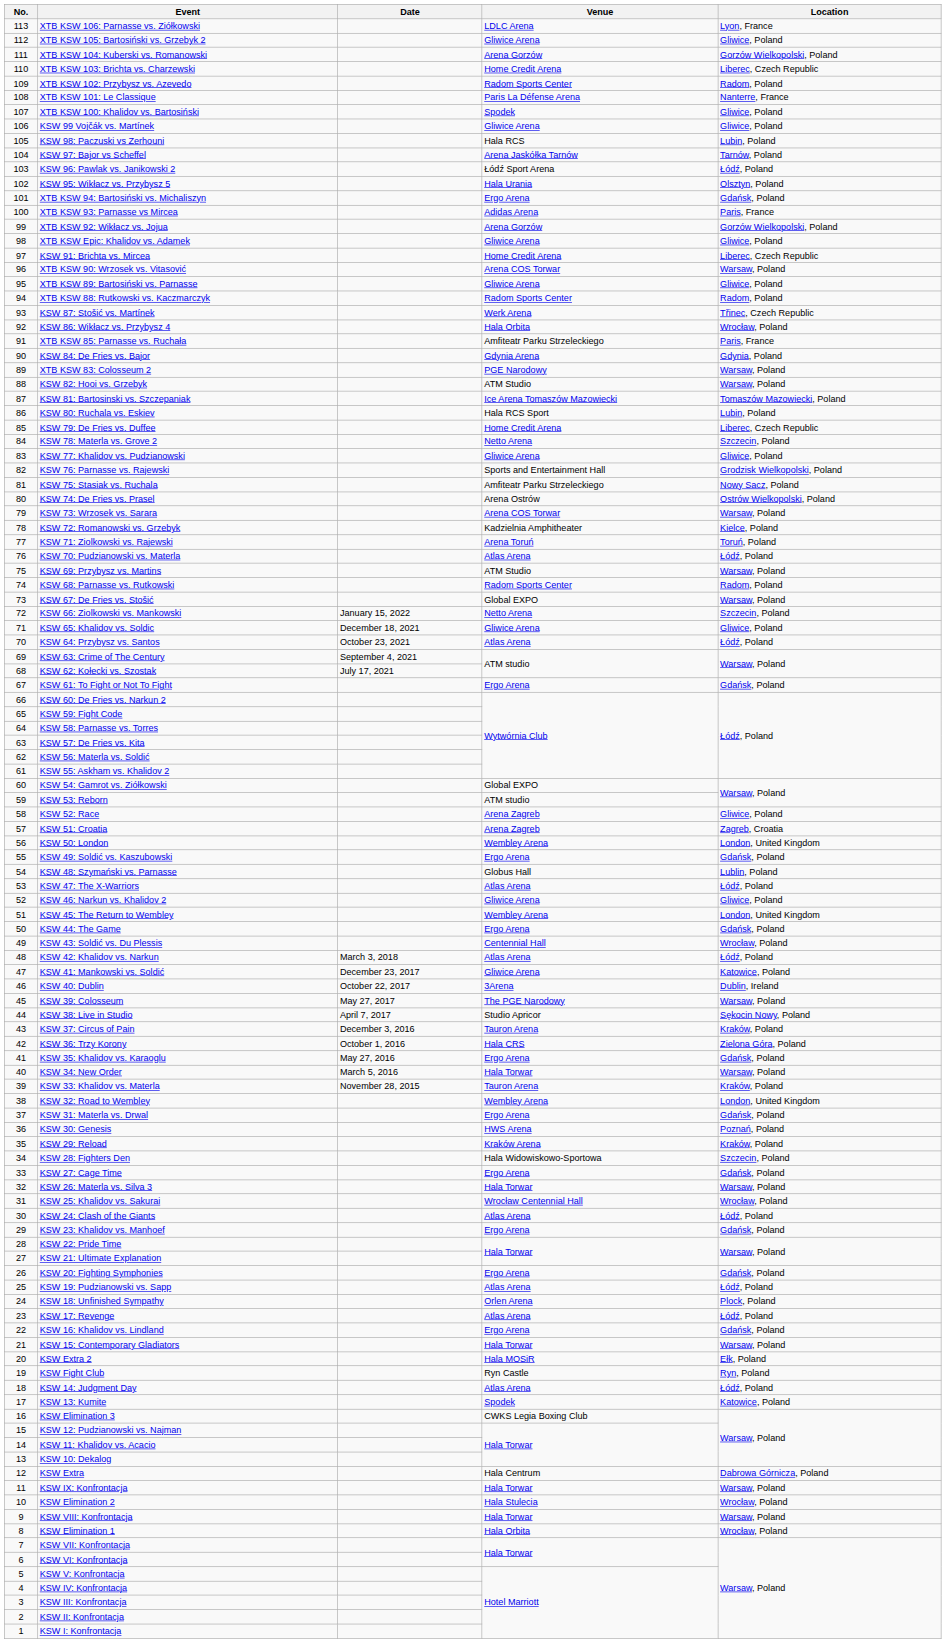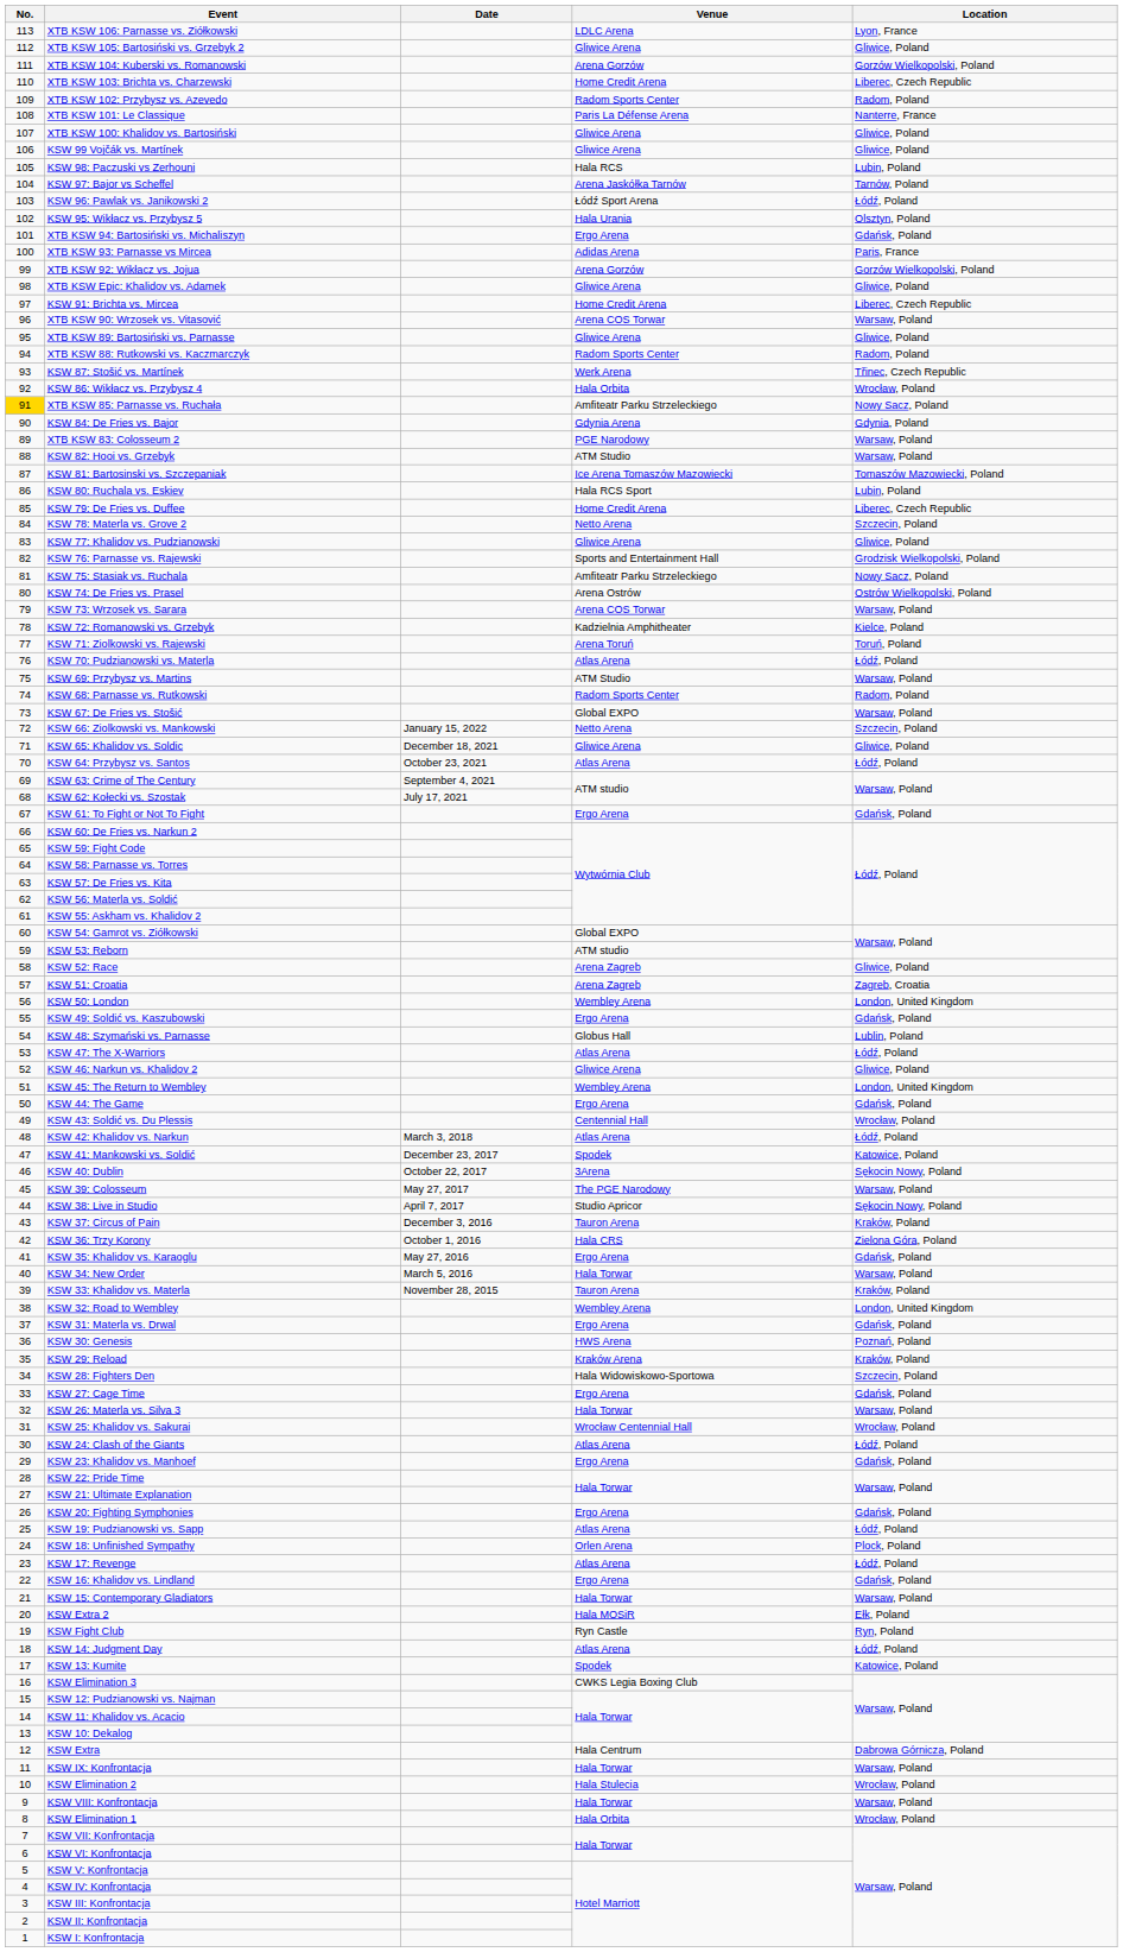XTB KSW 100: Khalidov vs. Bartosiński | Venue: Spodek -> Gliwice Arena
XTB KSW 85: Parnasse vs. Ruchała | No.: no background -> gold background
XTB KSW 85: Parnasse vs. Ruchała | Location: Paris, France -> Nowy Sacz, Poland
KSW 41: Mankowski vs. Soldić | Venue: Gliwice Arena -> Spodek
KSW 40: Dublin | Location: Dublin, Ireland -> Sękocin Nowy, Poland
